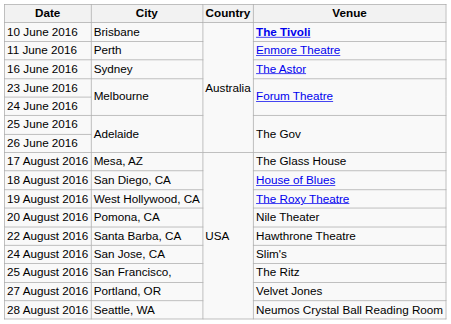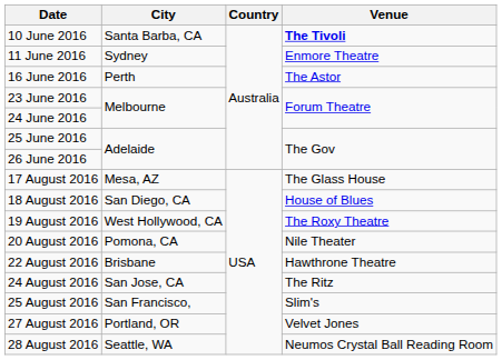10 June 2016 | City: Brisbane -> Santa Barba, CA
11 June 2016 | City: Perth -> Sydney
16 June 2016 | City: Sydney -> Perth
22 August 2016 | City: Santa Barba, CA -> Brisbane
24 August 2016 | Venue: Slim's -> The Ritz
25 August 2016 | Venue: The Ritz -> Slim's
